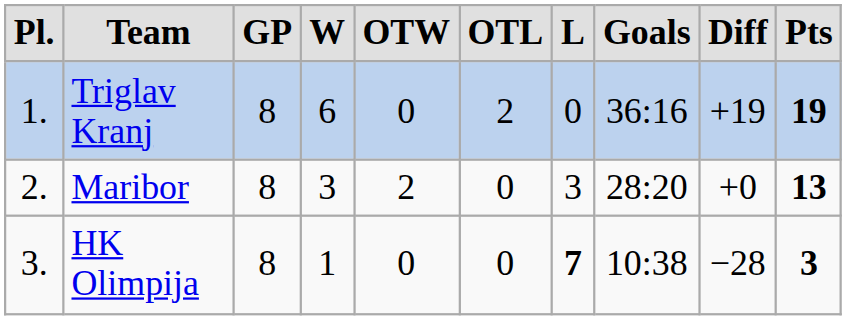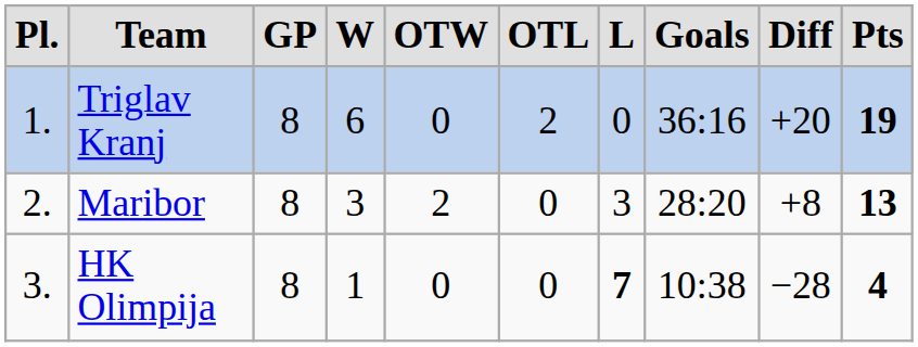Triglav Kranj | column 9: +19 -> +20
Maribor | column 9: +0 -> +8
HK Olimpija | column 10: 3 -> 4
